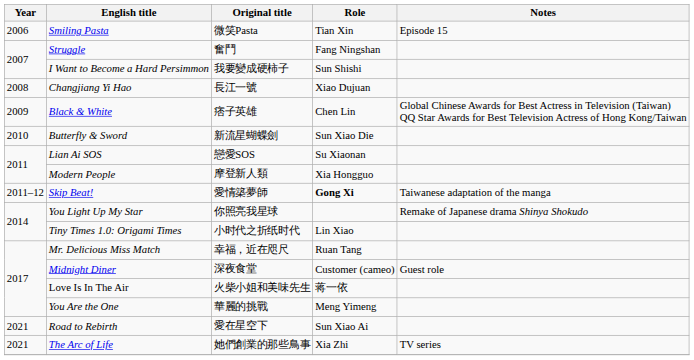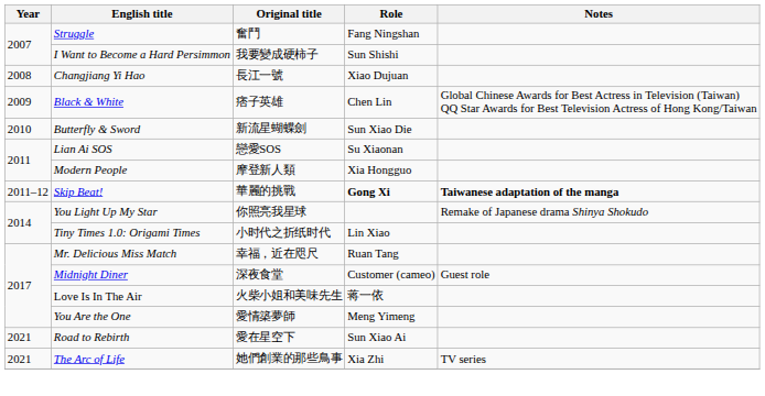- row: 2006 | Smiling Pasta | 微笑Pasta | Tian Xin | Episode 15
Skip Beat! | Original title: 愛情築夢師 -> 華麗的挑戰
Skip Beat! | Notes: normal -> bold
You Are the One | Original title: 華麗的挑戰 -> 愛情築夢師
